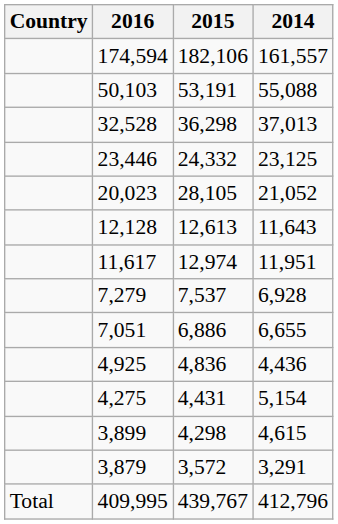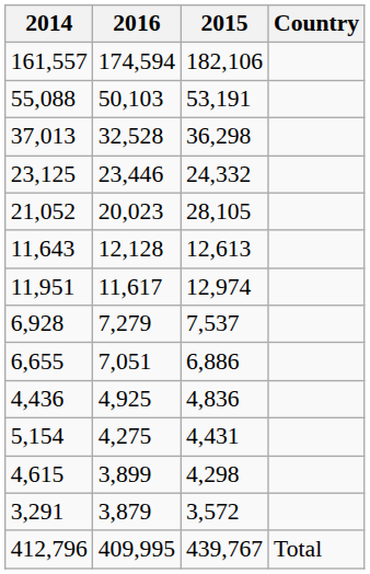columns swapped: Country <-> 2014
